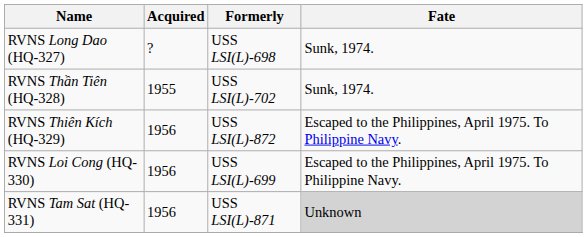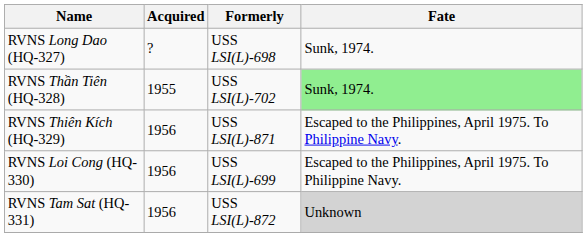RVNS Thần Tiên (HQ-328) | Fate: no background -> lightgreen background
RVNS Thiên Kích (HQ-329) | Formerly: USS LSI(L)-872 -> USS LSI(L)-871
RVNS Tam Sat (HQ-331) | Formerly: USS LSI(L)-871 -> USS LSI(L)-872
